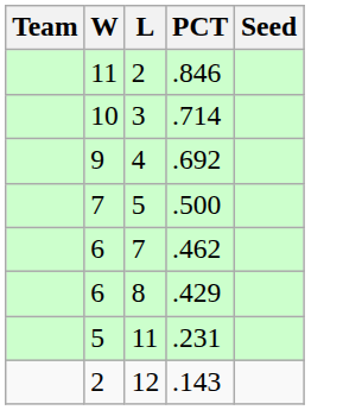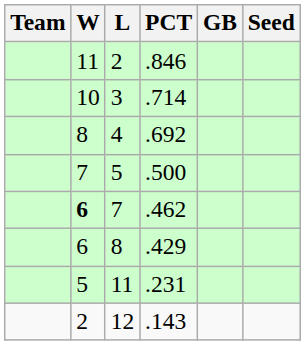+ column: GB
.692 | W: 9 -> 8
.462 | W: normal -> bold
